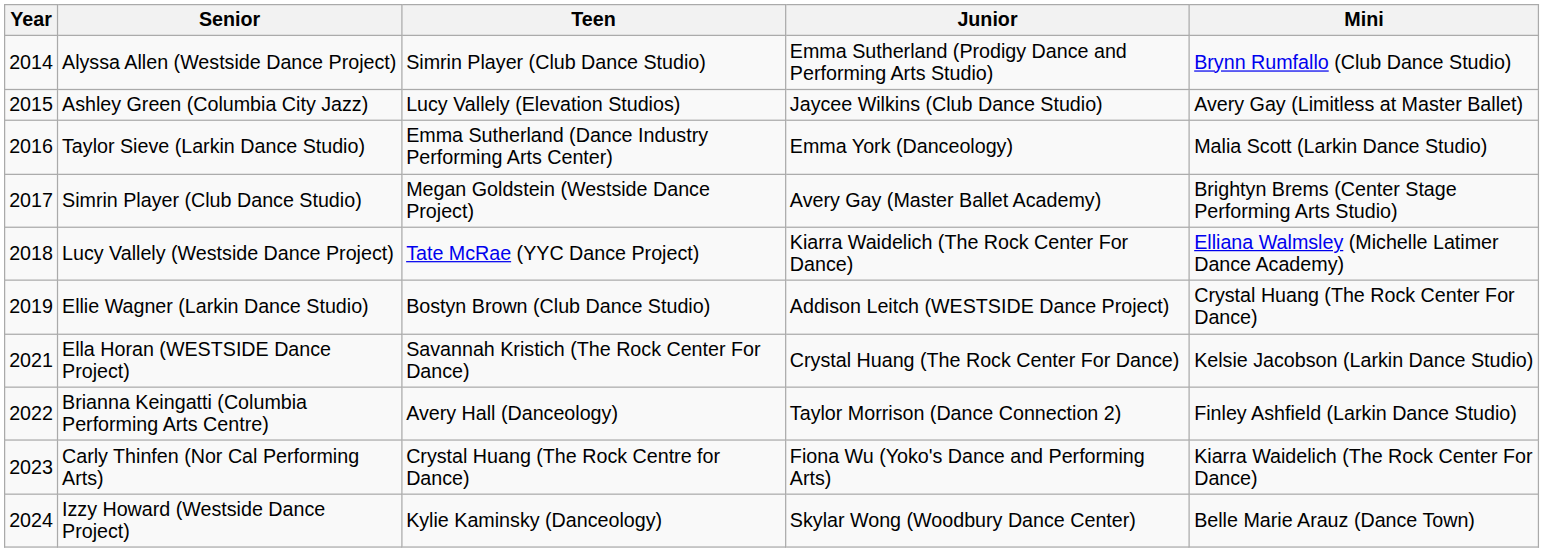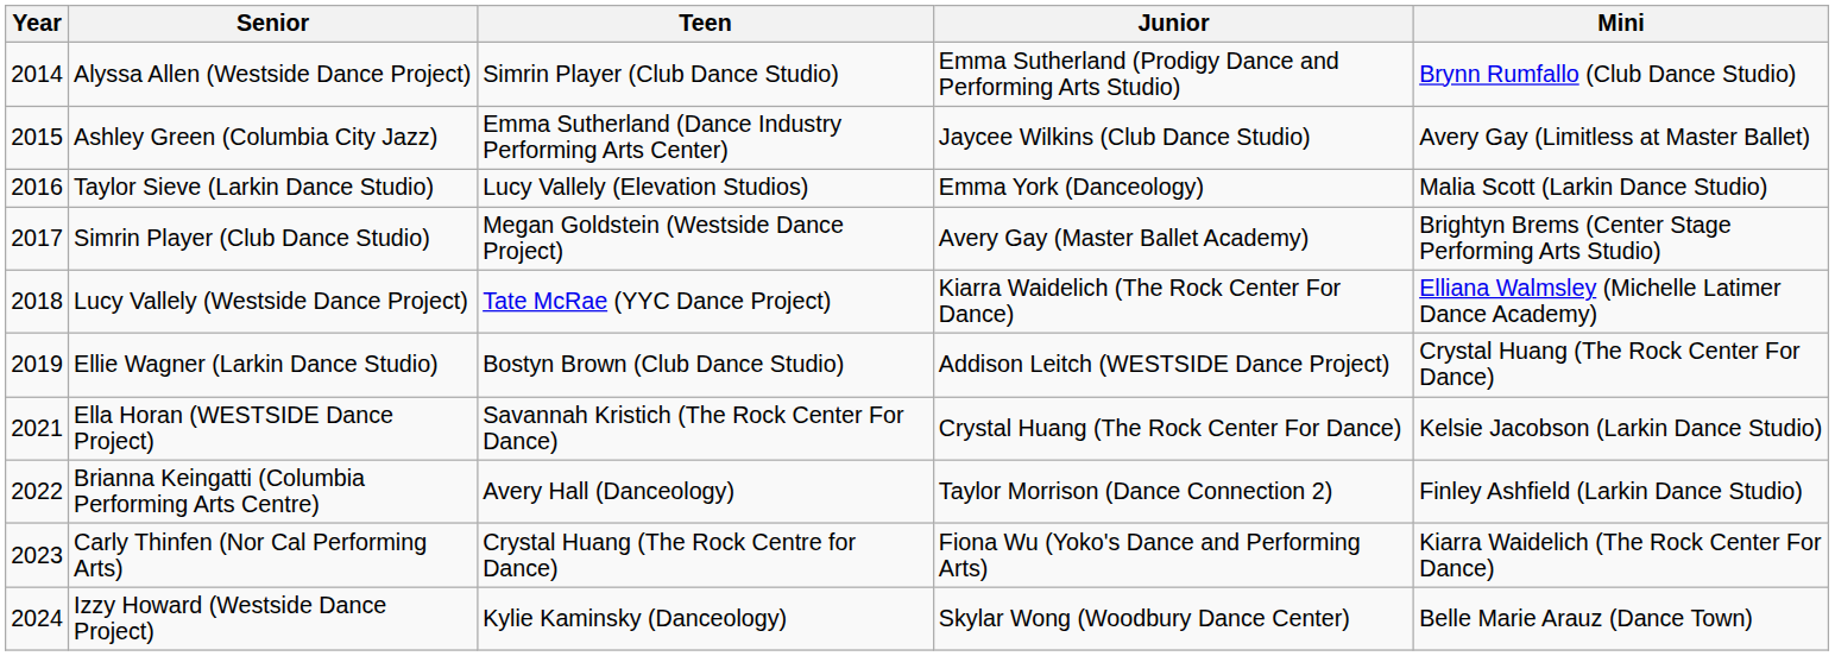Ashley Green (Columbia City Jazz) | Teen: Lucy Vallely (Elevation Studios) -> Emma Sutherland (Dance Industry Performing Arts Center)
Taylor Sieve (Larkin Dance Studio) | Teen: Emma Sutherland (Dance Industry Performing Arts Center) -> Lucy Vallely (Elevation Studios)
